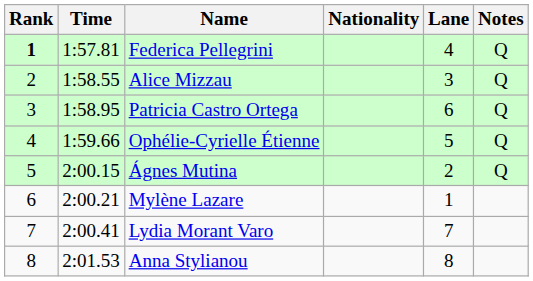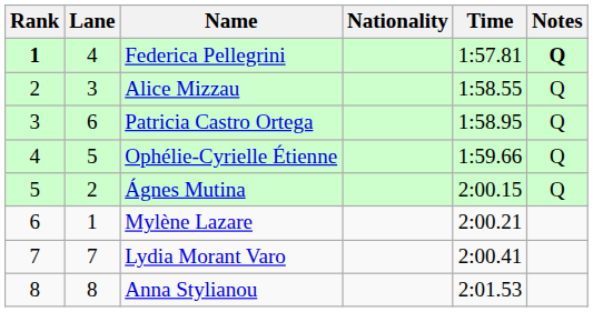columns swapped: Lane <-> Time
Federica Pellegrini | Notes: normal -> bold
